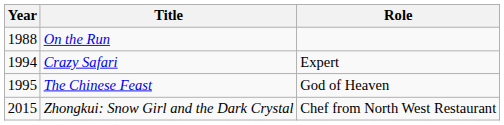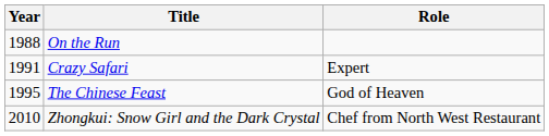Crazy Safari | Year: 1994 -> 1991
Zhongkui: Snow Girl and the Dark Crystal | Year: 2015 -> 2010
